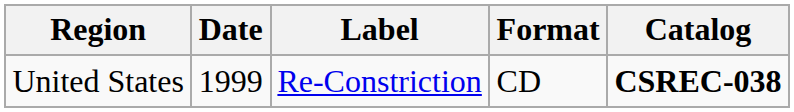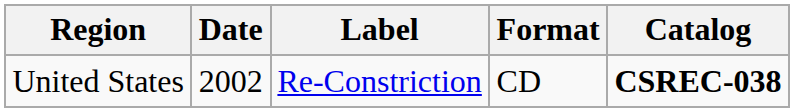United States | Date: 1999 -> 2002
